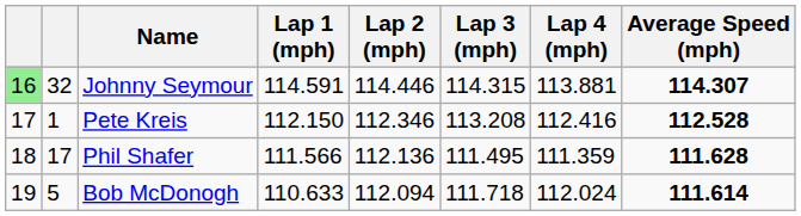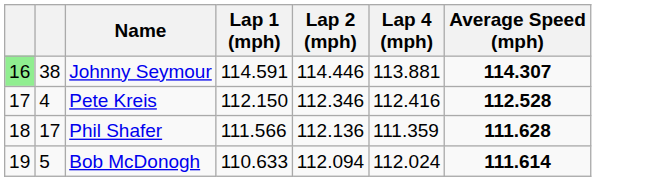- column: Lap 3 (mph) | 114.315 | 113.208 | 111.495 | 111.718
Johnny Seymour | column 2: 32 -> 38
Pete Kreis | column 2: 1 -> 4
